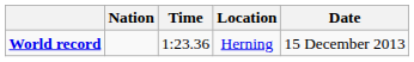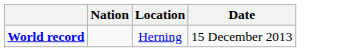- column: Time | 1:23.36
